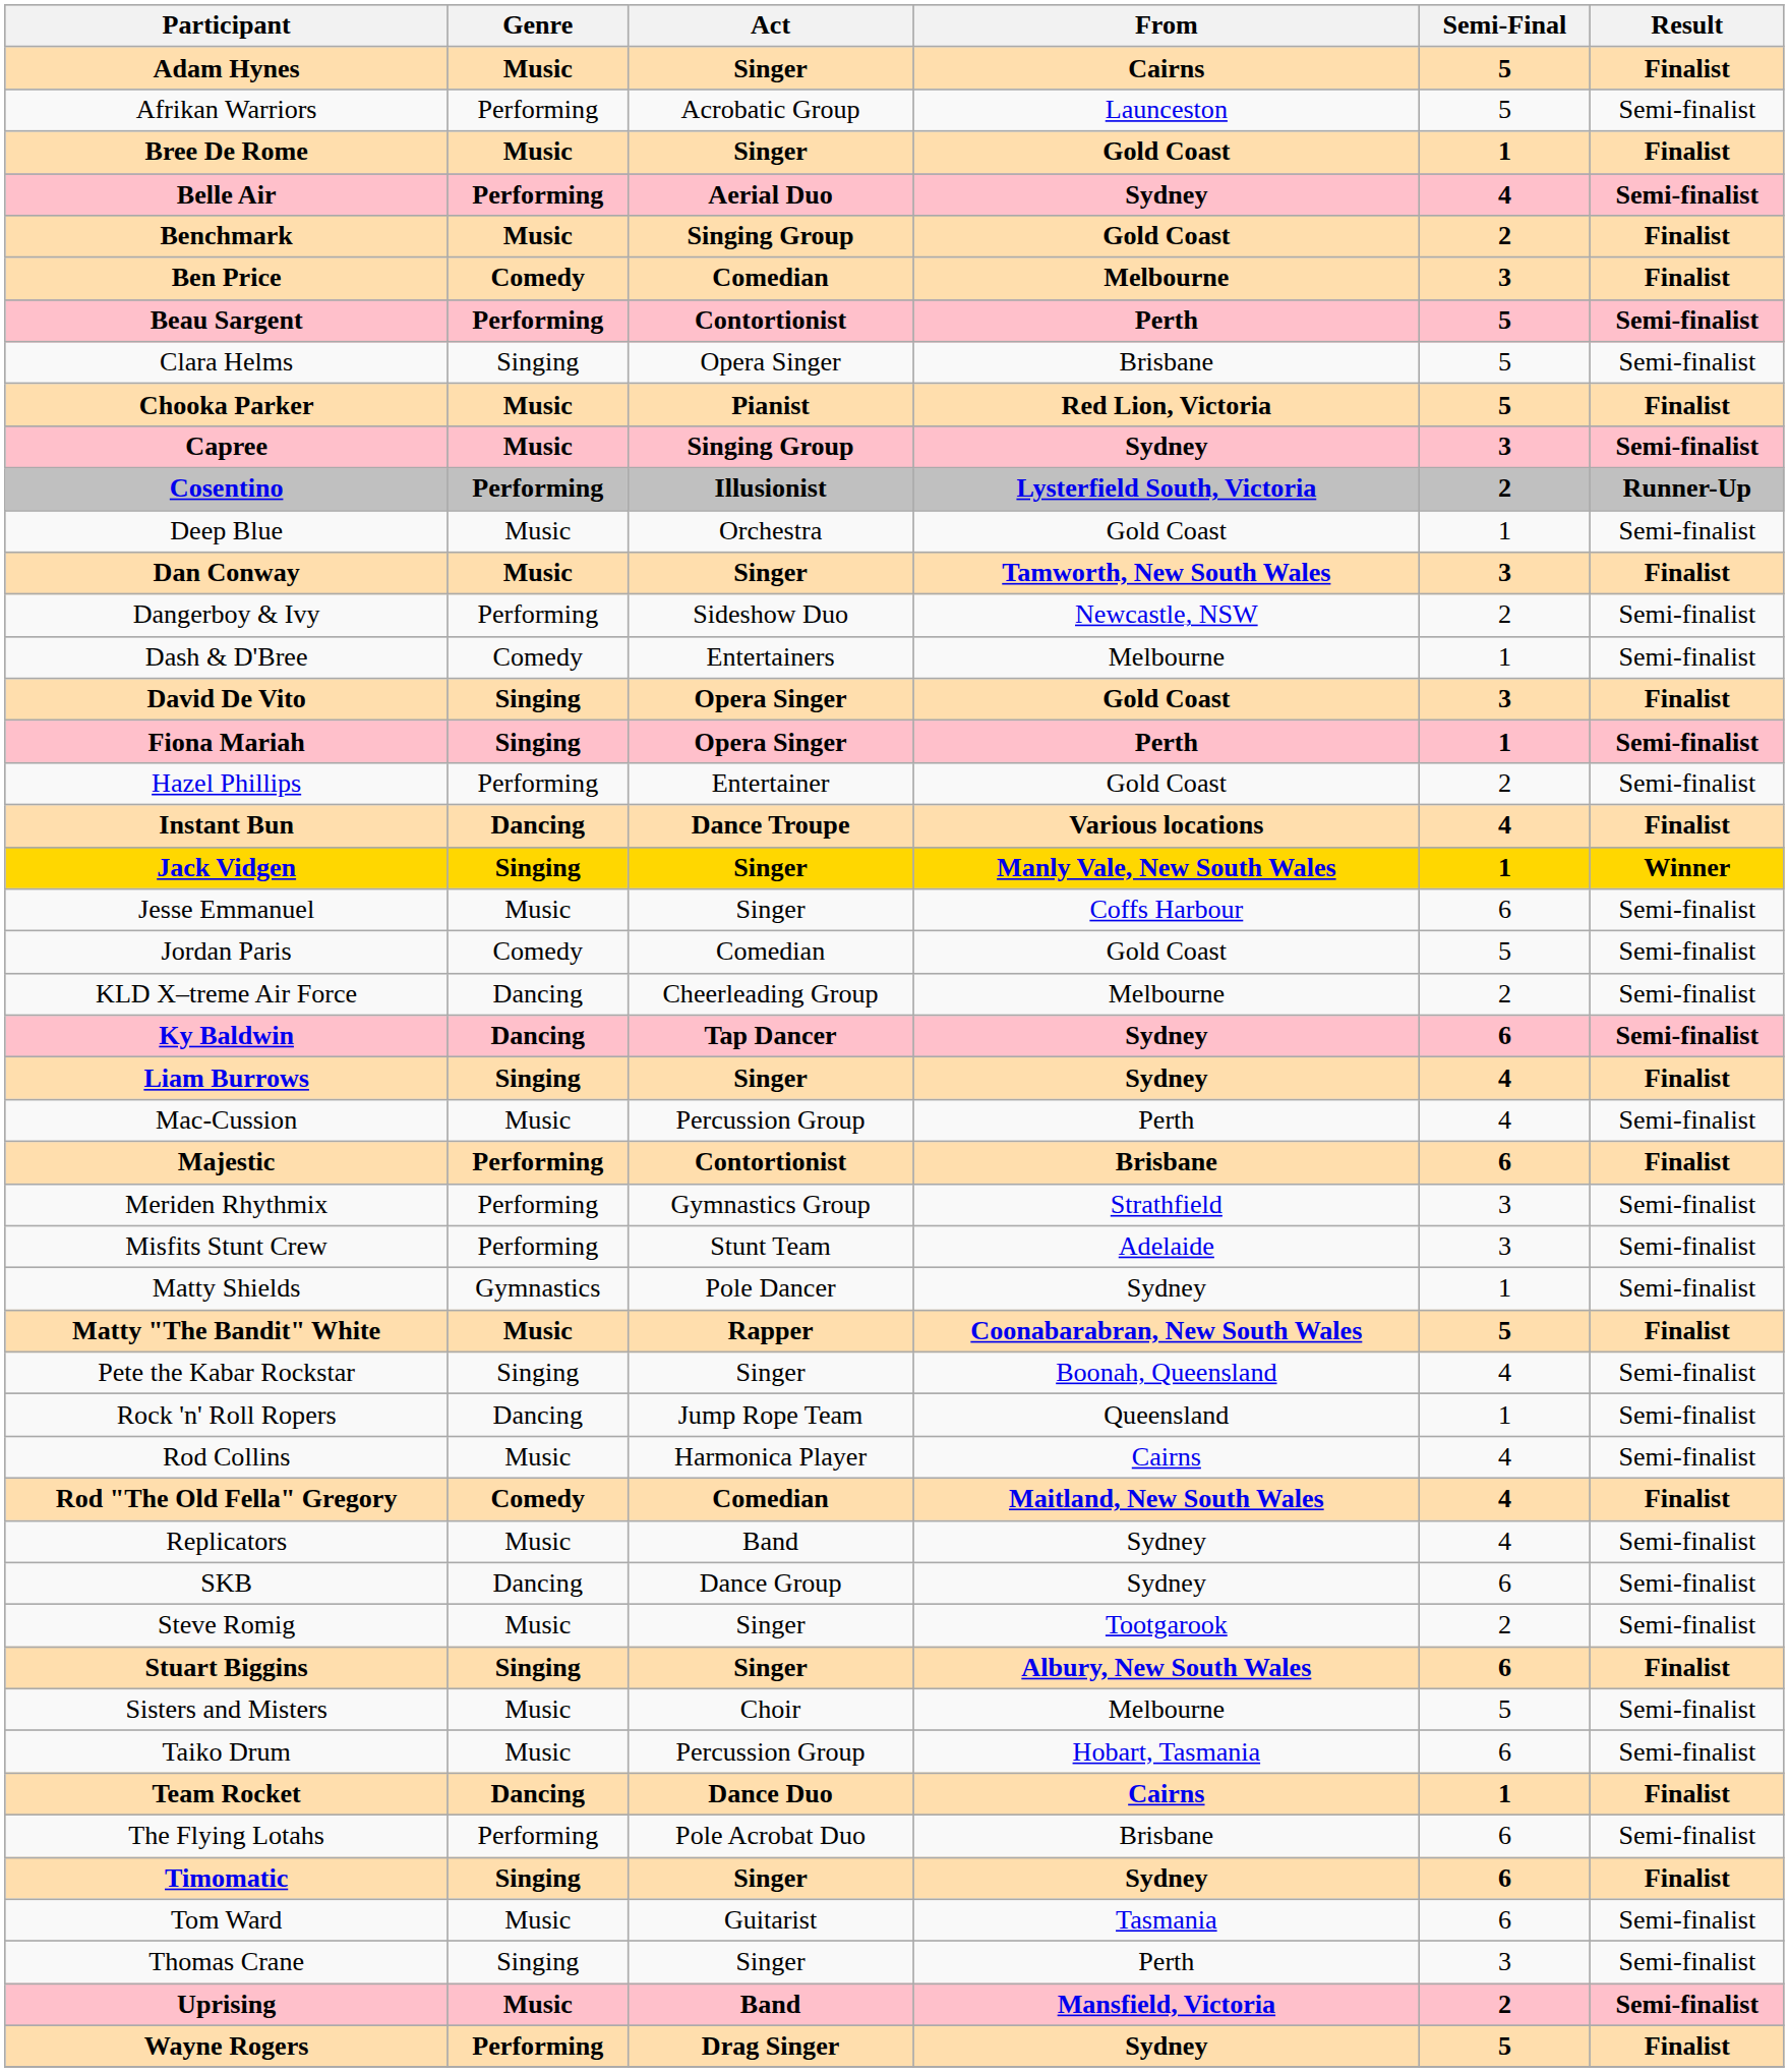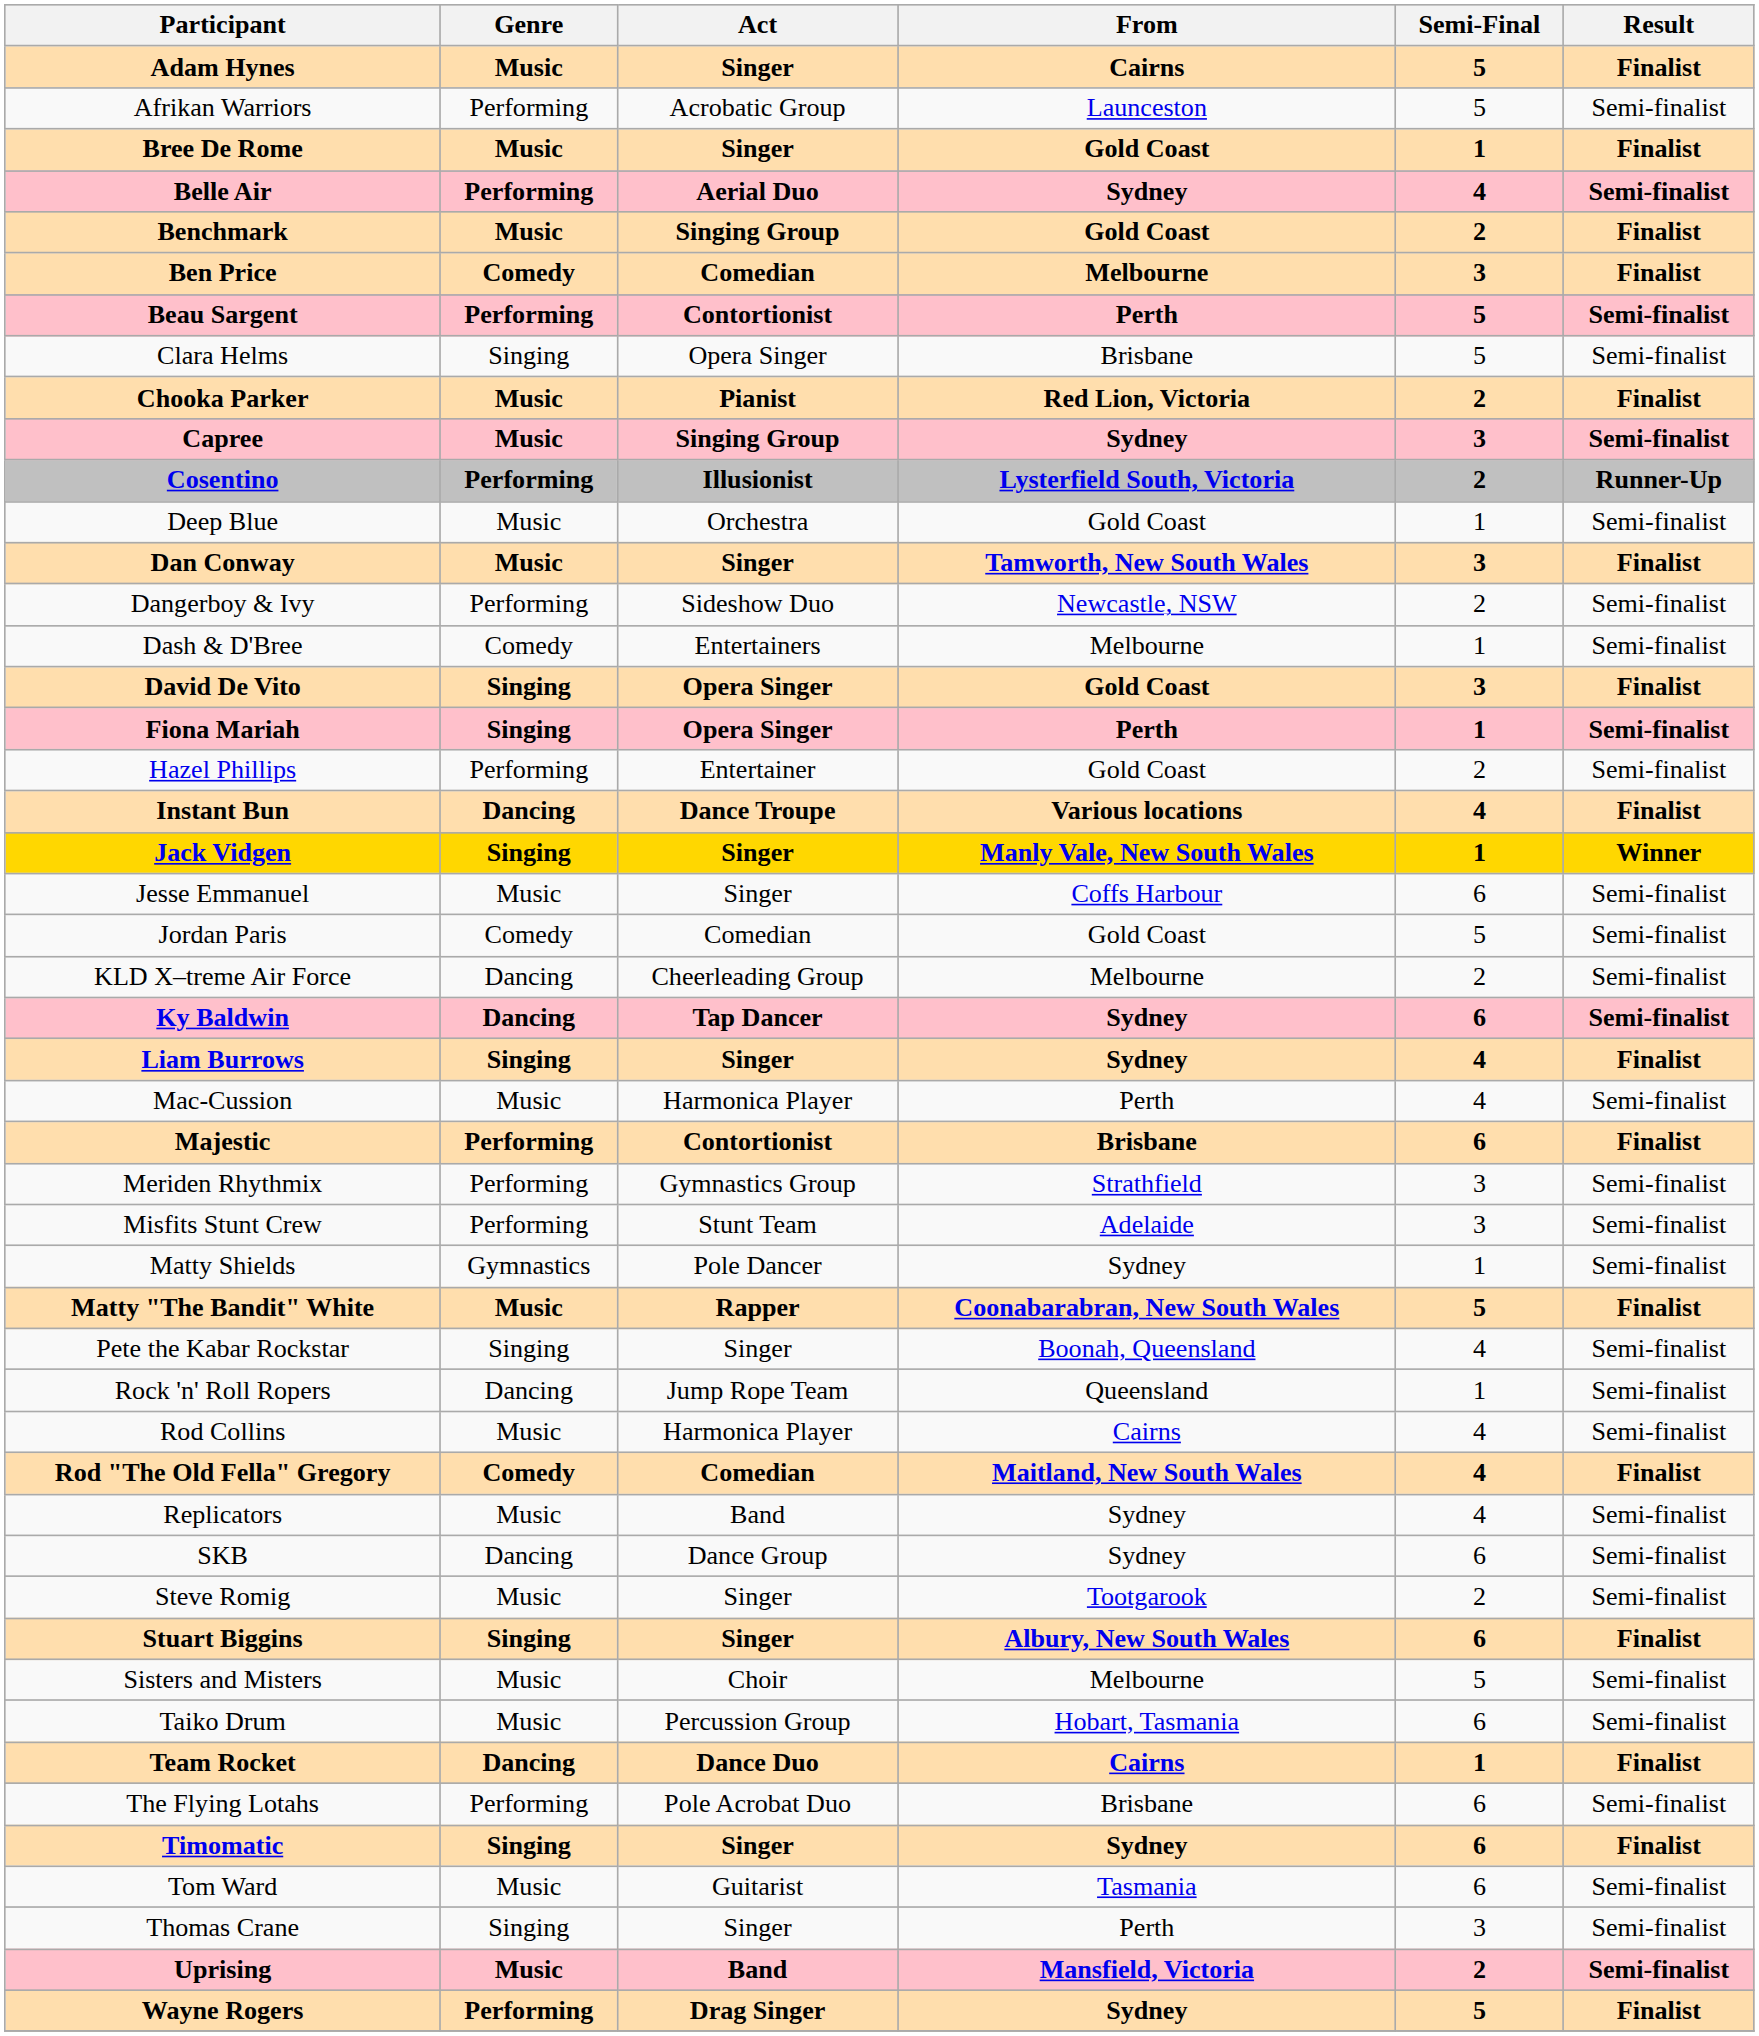Chooka Parker | Semi-Final: 5 -> 2
Mac-Cussion | Act: Percussion Group -> Harmonica Player
